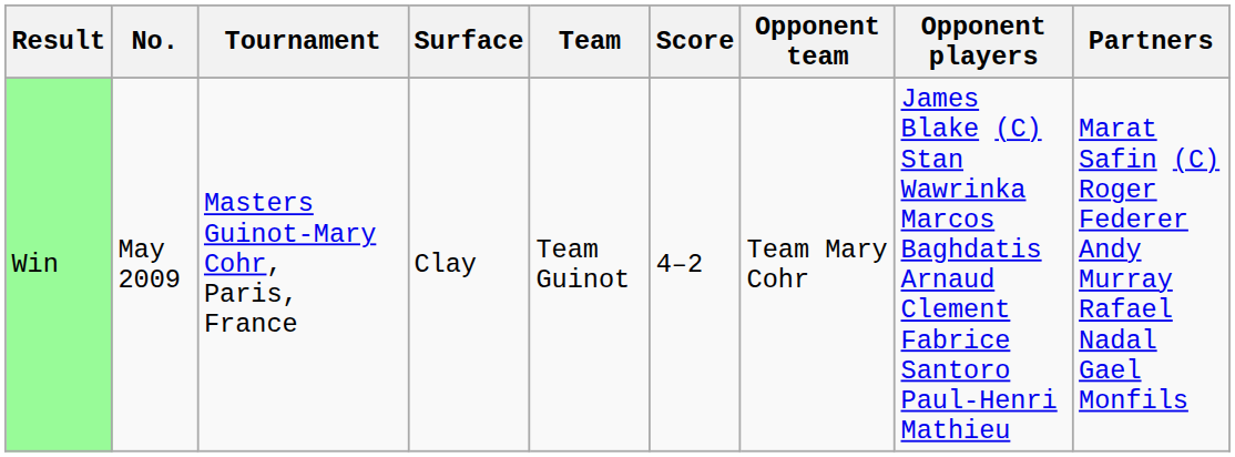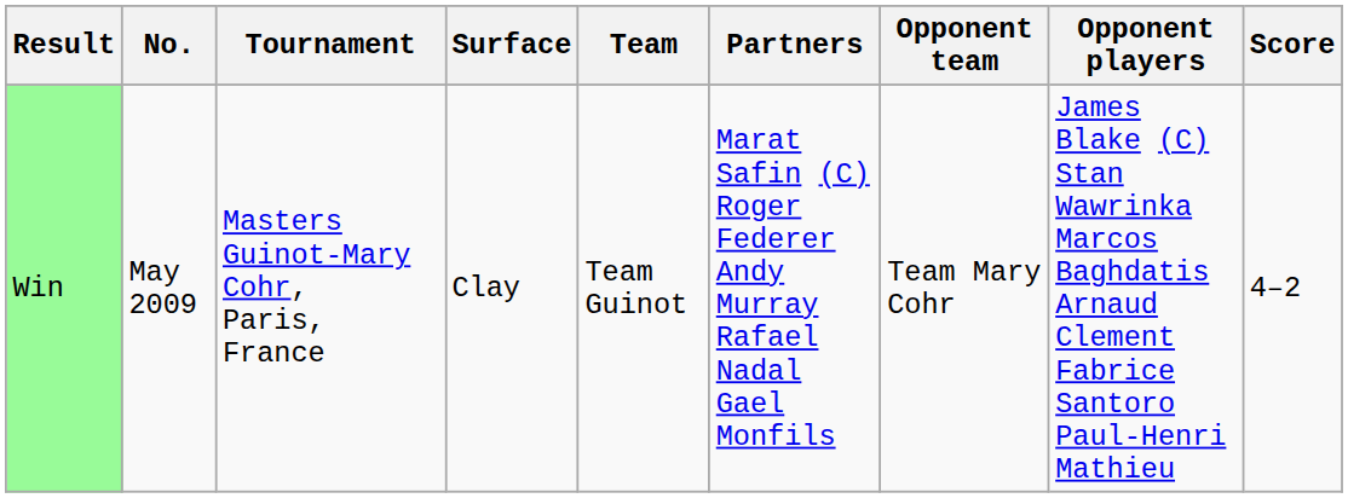columns swapped: Partners <-> Score
